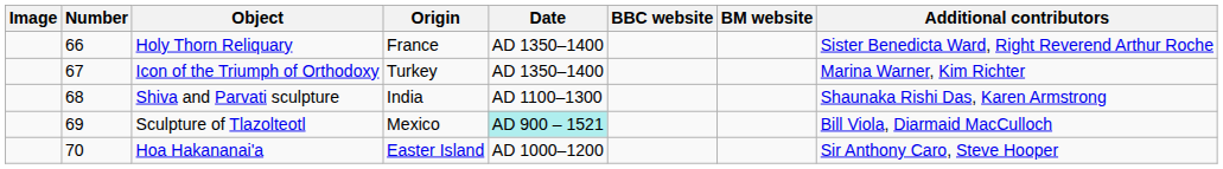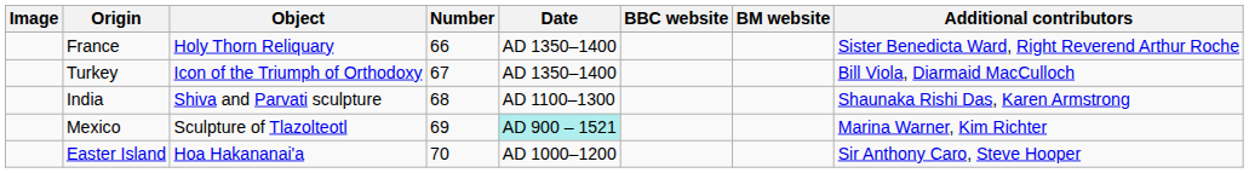columns swapped: Number <-> Origin
Icon of the Triumph of Orthodoxy | Additional contributors: Marina Warner, Kim Richter -> Bill Viola, Diarmaid MacCulloch
Sculpture of Tlazolteotl | Additional contributors: Bill Viola, Diarmaid MacCulloch -> Marina Warner, Kim Richter
